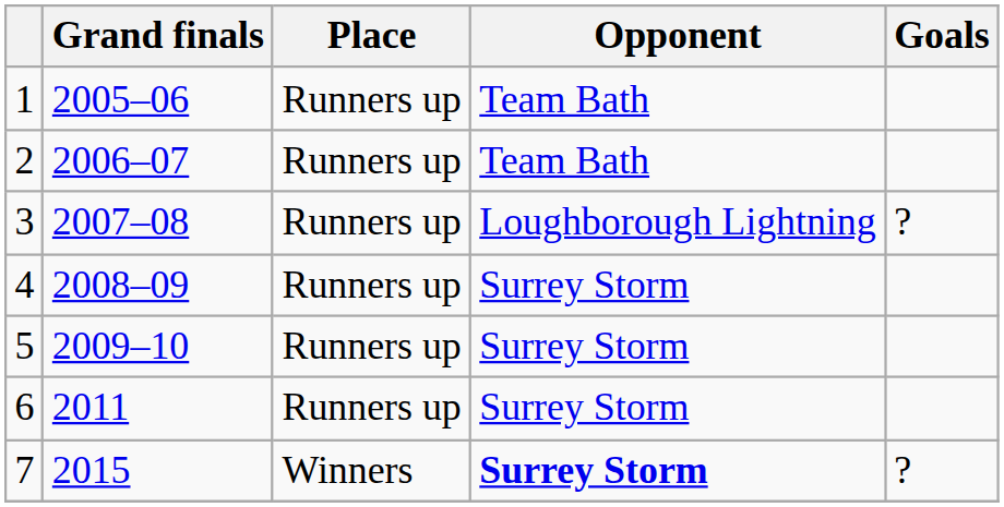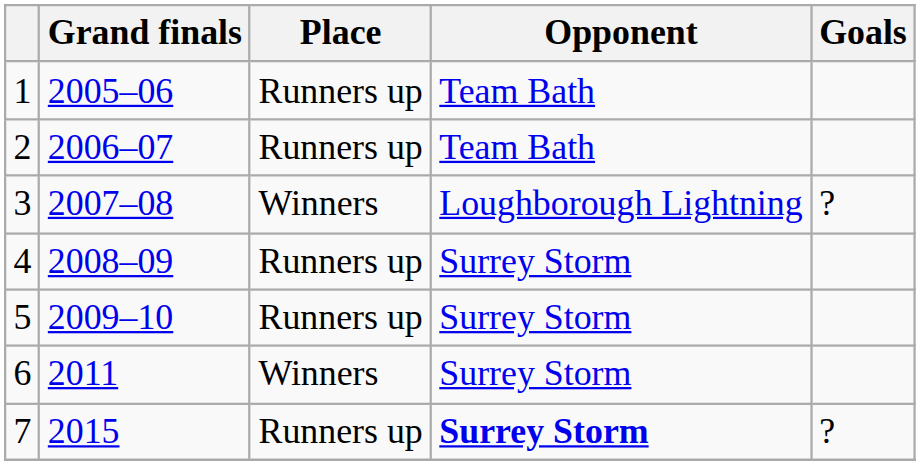3 | Place: Runners up -> Winners
6 | Place: Runners up -> Winners
7 | Place: Winners -> Runners up
